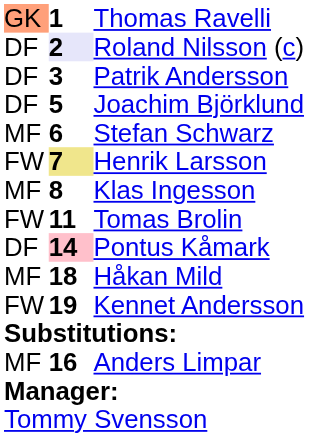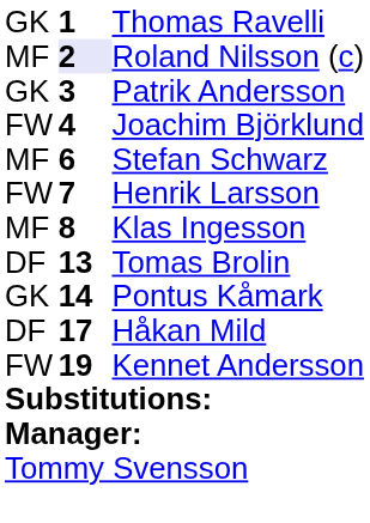Thomas Ravelli | column 1: lightsalmon background -> no background
Roland Nilsson (c) | column 1: DF -> MF
Patrik Andersson | column 1: DF -> GK
Joachim Björklund | column 1: DF -> FW
Joachim Björklund | column 2: 5 -> 4
Henrik Larsson | column 2: khaki background -> no background
Tomas Brolin | column 1: FW -> DF
Tomas Brolin | column 2: 11 -> 13
Pontus Kåmark | column 1: DF -> GK
Pontus Kåmark | column 2: pink background -> no background
Håkan Mild | column 1: MF -> DF
Håkan Mild | column 2: 18 -> 17
- row: MF | 16 | Anders Limpar
